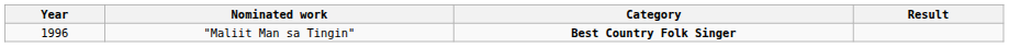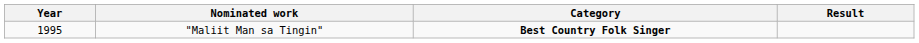"Maliit Man sa Tingin" | Year: 1996 -> 1995
